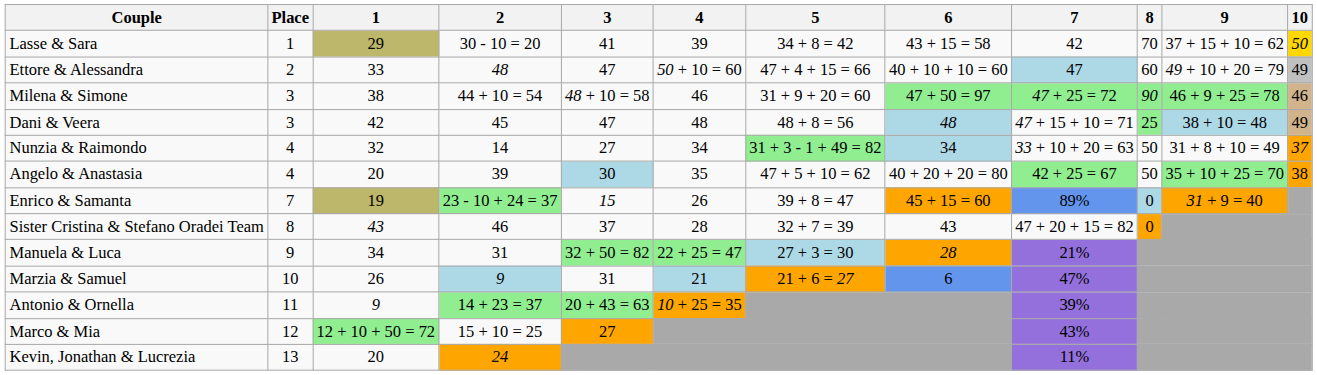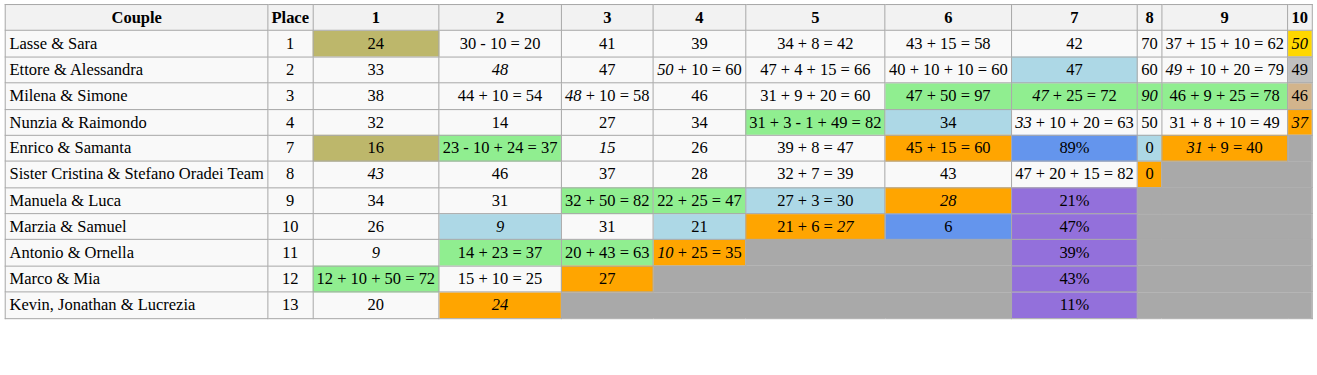Lasse & Sara | 1: 29 -> 24
- row: Dani & Veera | 3 | 42 | 45 | 47 | 48 | 48 + 8 = 56 | 48 | 47 + 15 + 10 = 71 | 25 | 38 + 10 = 48 | 49
- row: Angelo & Anastasia | 4 | 20 | 39 | 30 | 35 | 47 + 5 + 10 = 62 | 40 + 20 + 20 = 80 | 42 + 25 = 67 | 50 | 35 + 10 + 25 = 70 | 38
Enrico & Samanta | 1: 19 -> 16
